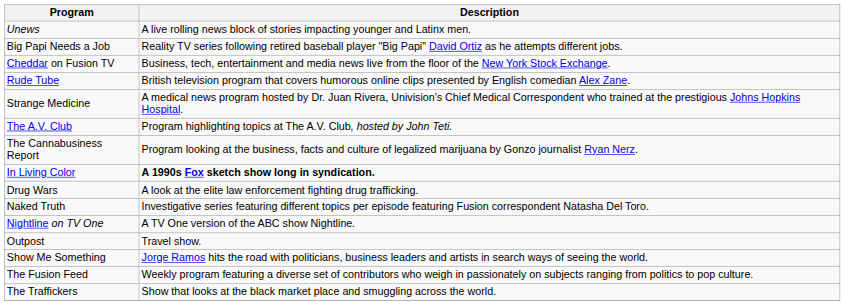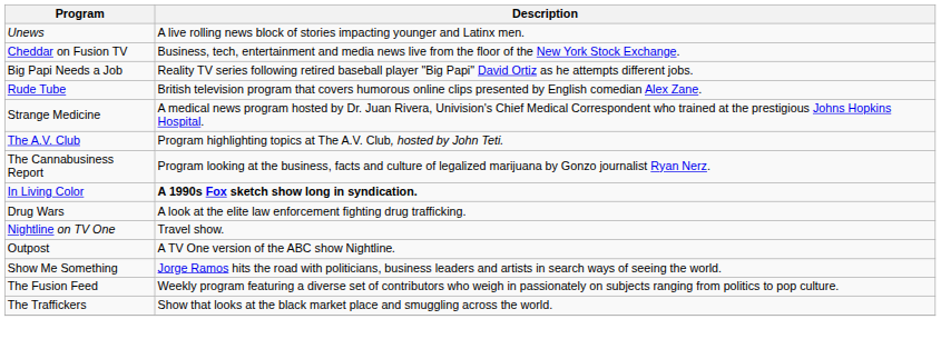rows swapped: Big Papi Needs a Job <-> Cheddar on Fusion TV
- row: Naked Truth | Investigative series featuring different topics per episode featuring Fusion correspondent Natasha Del Toro.
Nightline on TV One | Description: A TV One version of the ABC show Nightline. -> Travel show.
Outpost | Description: Travel show. -> A TV One version of the ABC show Nightline.
